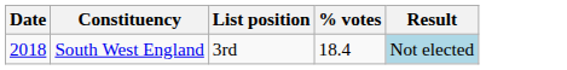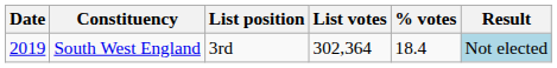+ column: List votes | 302,364
South West England | Date: 2018 -> 2019
